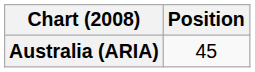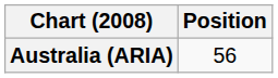Australia (ARIA) | Position: 45 -> 56
